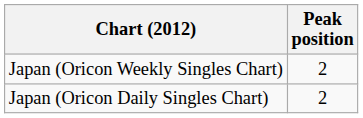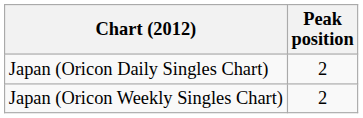rows swapped: Japan (Oricon Weekly Singles Chart) <-> Japan (Oricon Daily Singles Chart)
